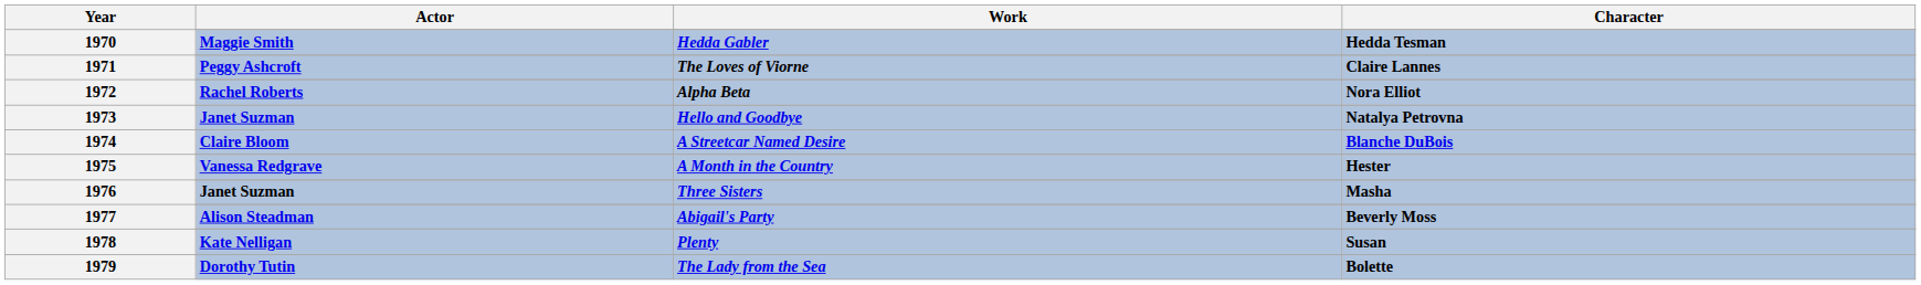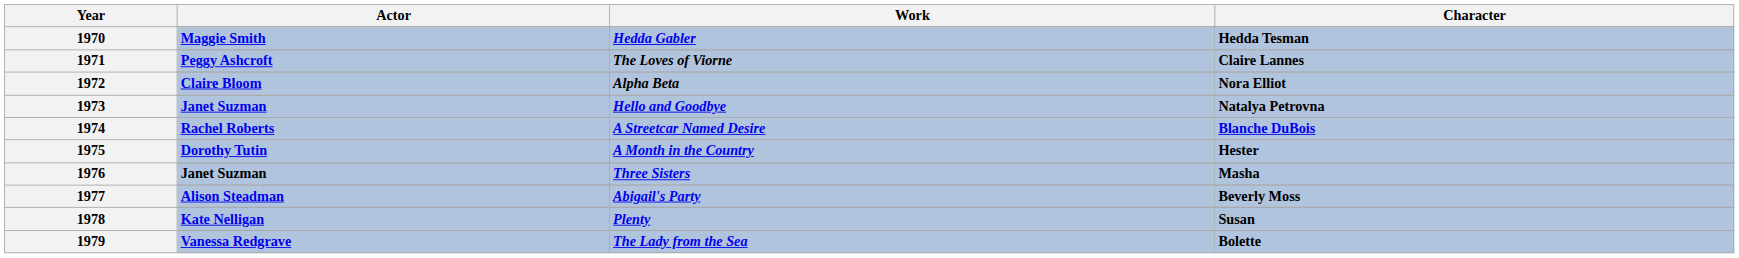Alpha Beta | Actor: Rachel Roberts -> Claire Bloom
A Streetcar Named Desire | Actor: Claire Bloom -> Rachel Roberts
A Month in the Country | Actor: Vanessa Redgrave -> Dorothy Tutin
The Lady from the Sea | Actor: Dorothy Tutin -> Vanessa Redgrave
